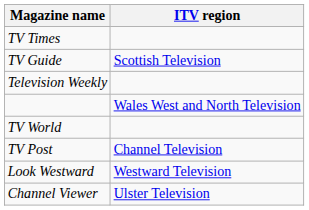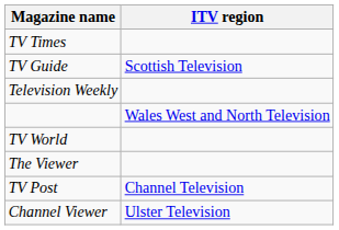+ row: The Viewer
- row: Look Westward | Westward Television
